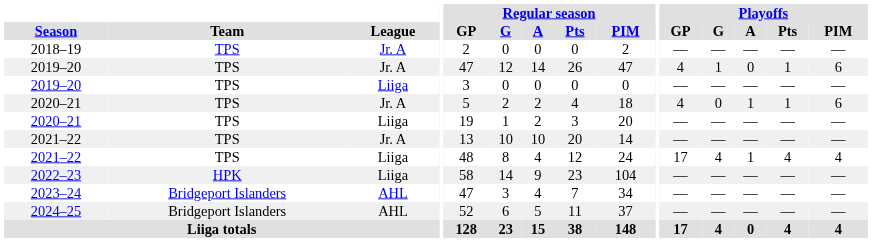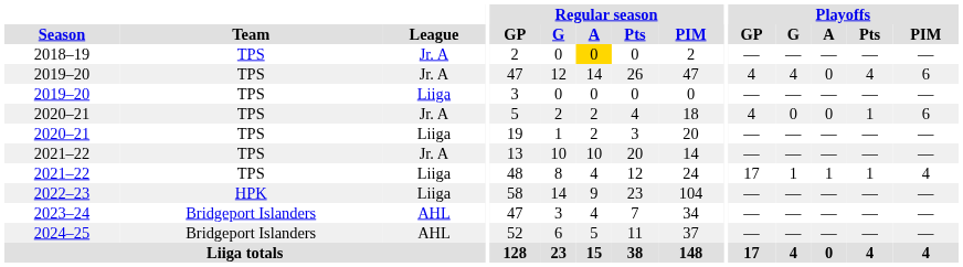2018–19 | Regular season / A: no background -> gold background
2019–20 / Jr. A | Playoffs / G: 1 -> 4
2019–20 / Jr. A | Playoffs / Pts: 1 -> 4
2020–21 / Jr. A | Playoffs / A: 1 -> 0
2021–22 / Liiga | Playoffs / G: 4 -> 1
2021–22 / Liiga | Playoffs / Pts: 4 -> 1
